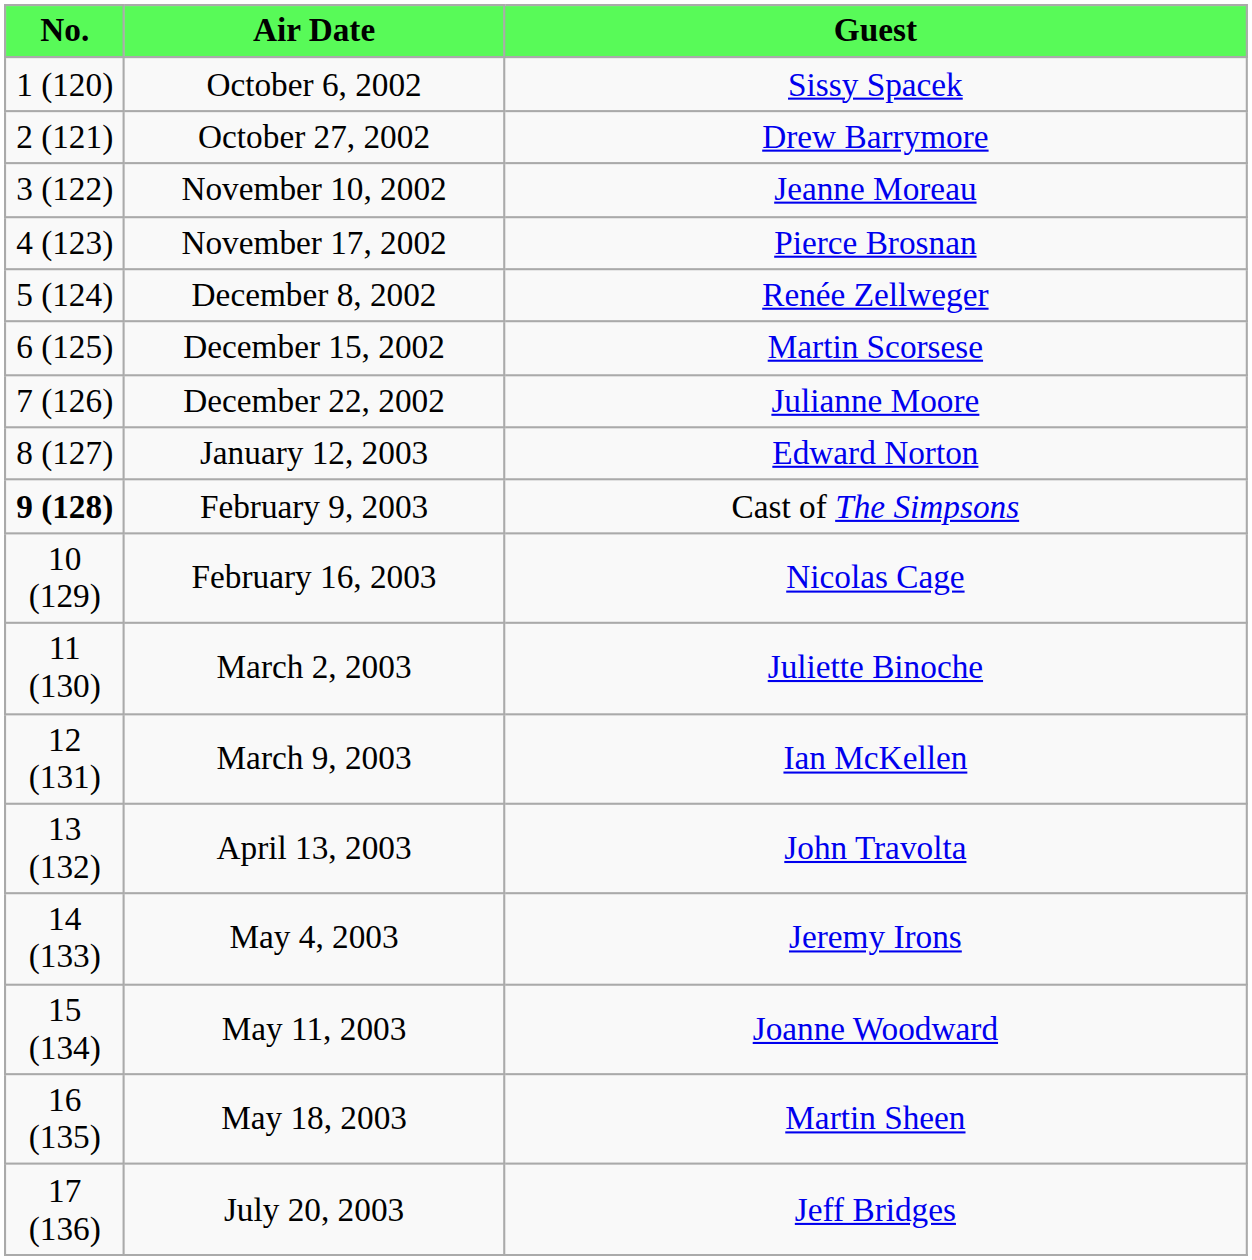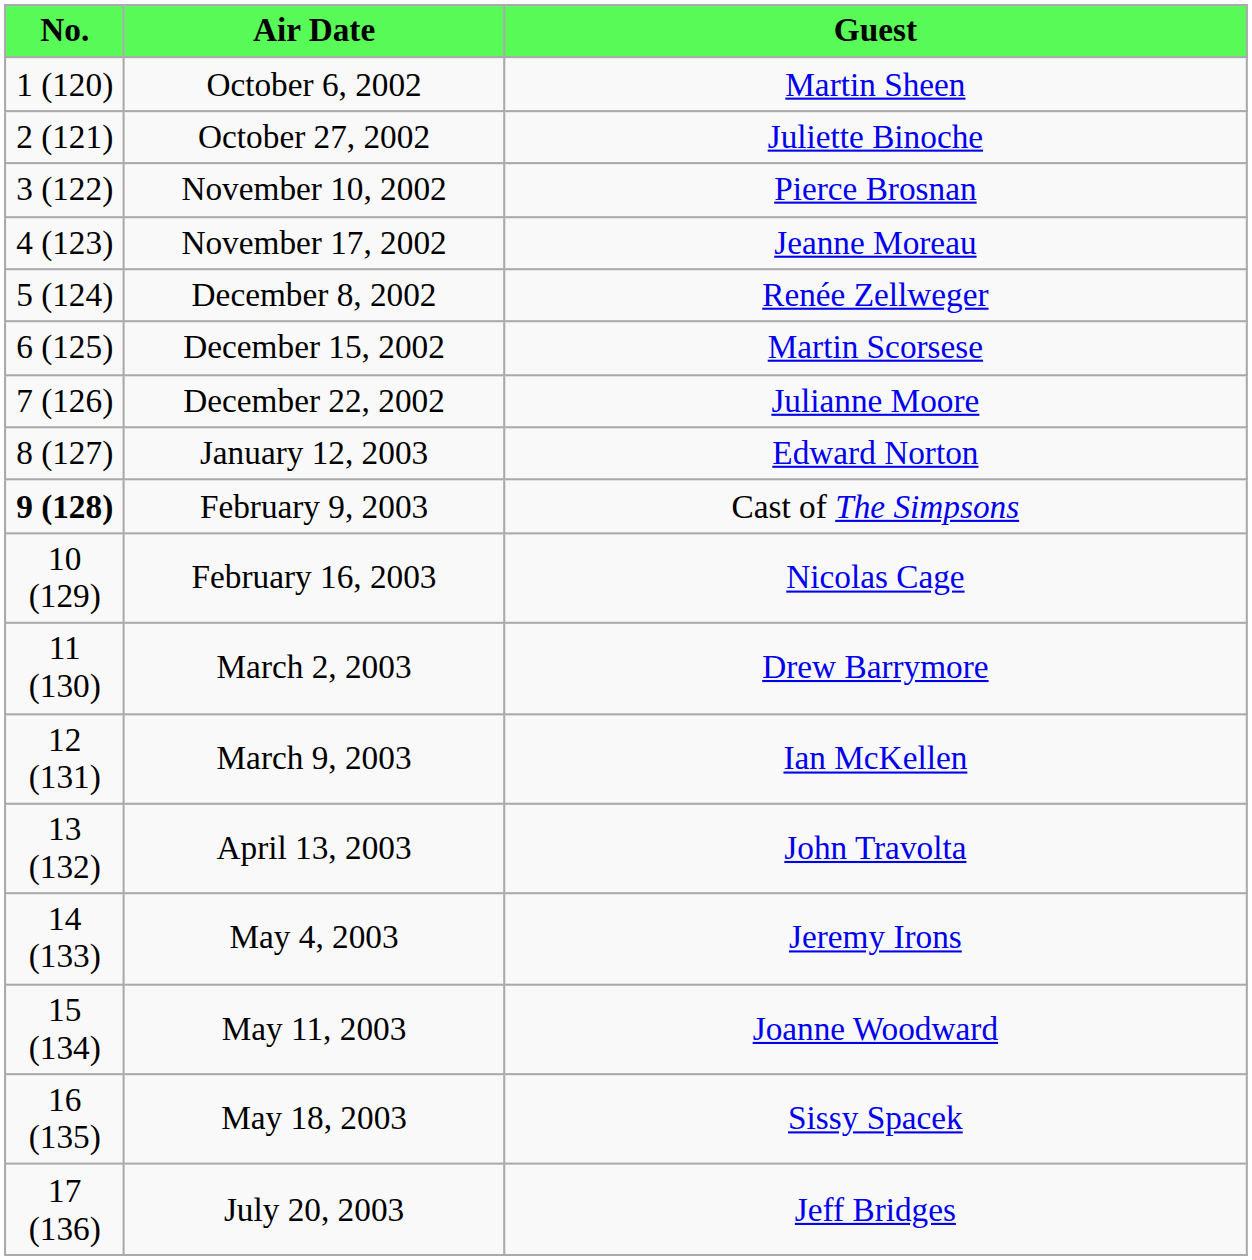October 6, 2002 | Guest: Sissy Spacek -> Martin Sheen
October 27, 2002 | Guest: Drew Barrymore -> Juliette Binoche
November 10, 2002 | Guest: Jeanne Moreau -> Pierce Brosnan
November 17, 2002 | Guest: Pierce Brosnan -> Jeanne Moreau
March 2, 2003 | Guest: Juliette Binoche -> Drew Barrymore
May 18, 2003 | Guest: Martin Sheen -> Sissy Spacek
